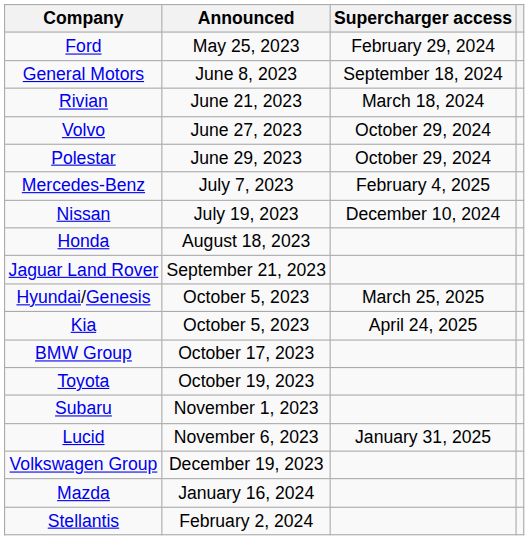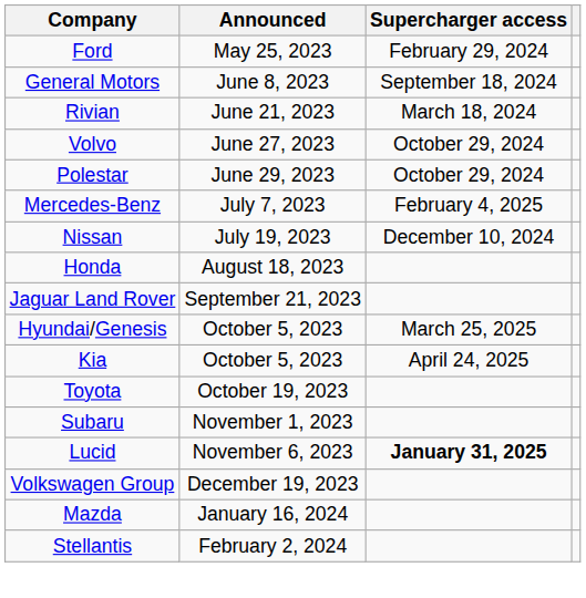- row: BMW Group | October 17, 2023
Lucid | Supercharger access: normal -> bold
